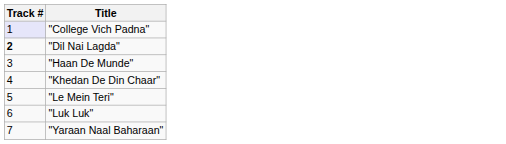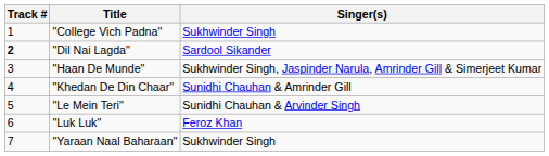+ column: Singer(s) | Sukhwinder Singh | Sardool Sikander | Sukhwinder Singh, Jaspinder Narula, Amrinder Gill & Simerjeet Kumar | Sunidhi Chauhan & Amrinder Gill | Sunidhi Chauhan & Arvinder Singh | Feroz Khan | Sukhwinder Singh
"College Vich Padna" | Track #: lavender background -> no background
